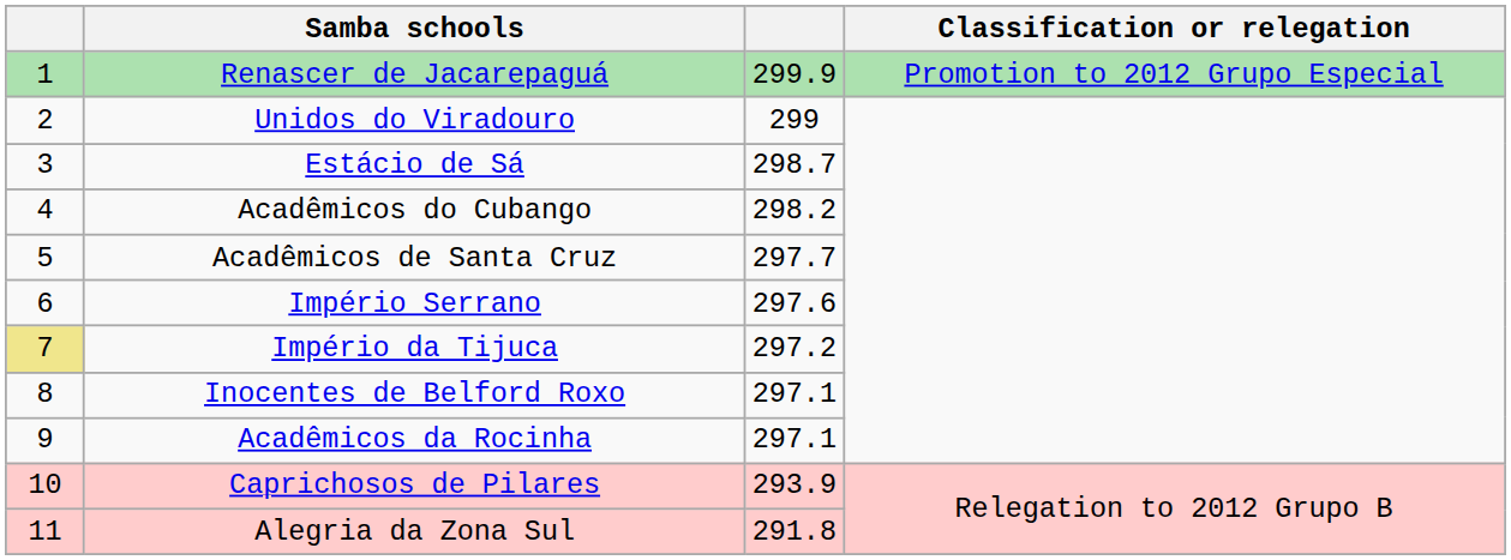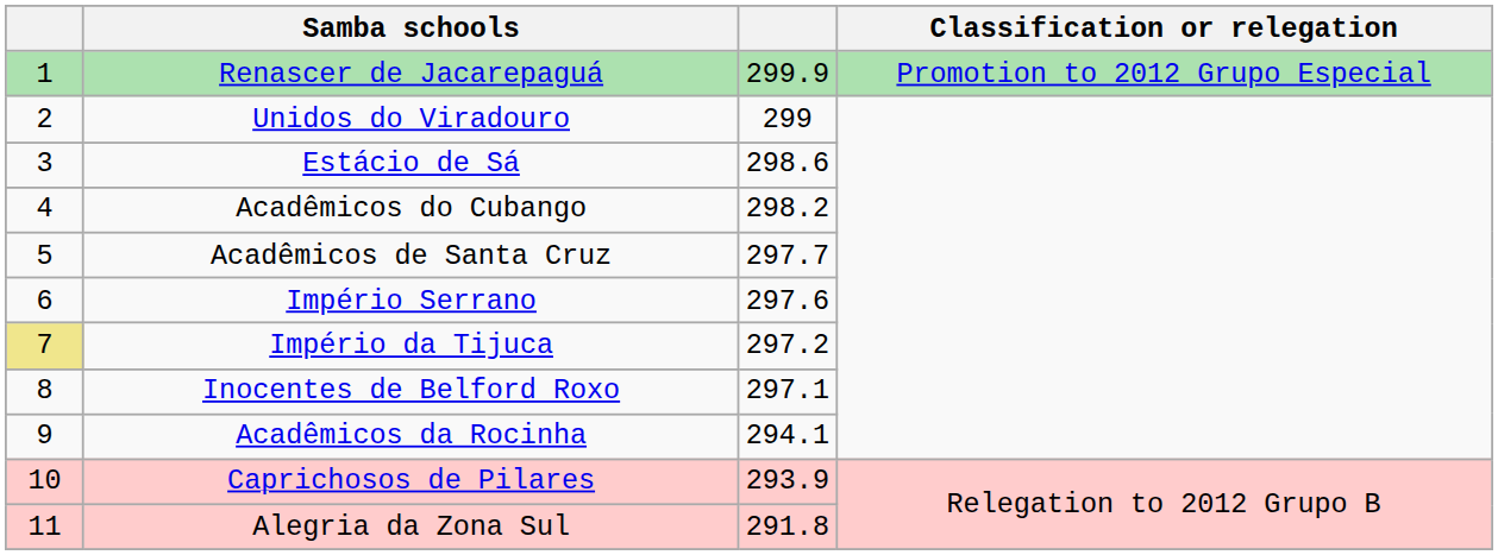Estácio de Sá | column 3: 298.7 -> 298.6
Acadêmicos da Rocinha | column 3: 297.1 -> 294.1
